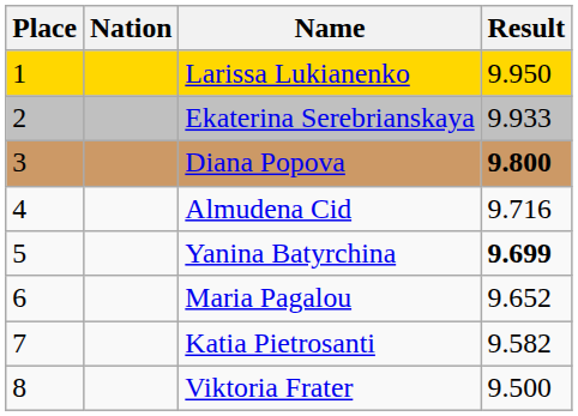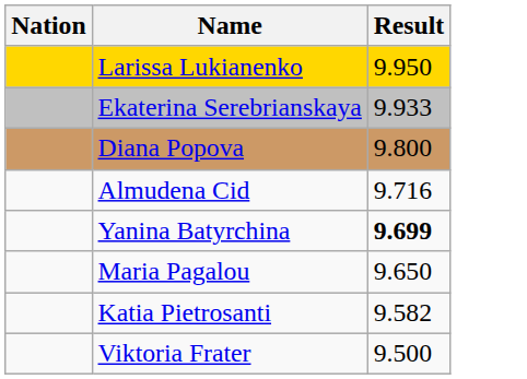- column: Place | 1 | 2 | 3 | 4 | 5 | 6 | 7 | 8
Diana Popova | Result: bold -> normal
Maria Pagalou | Result: 9.652 -> 9.650
